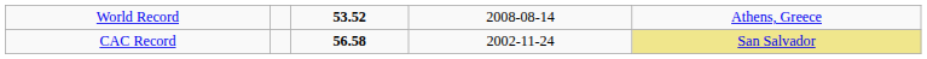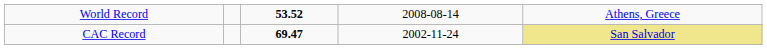CAC Record | column 3: 56.58 -> 69.47
